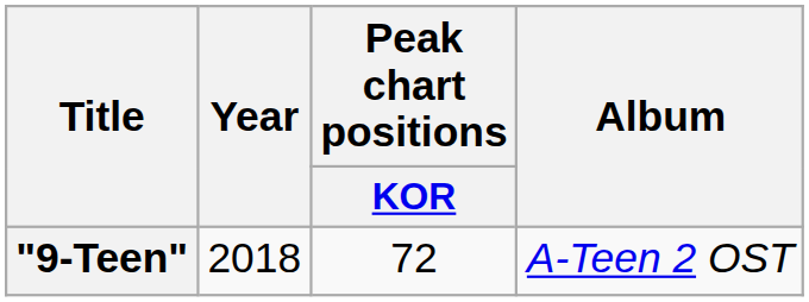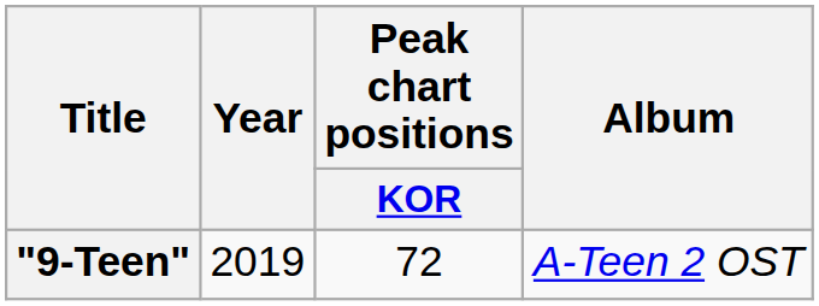"9-Teen" | Year: 2018 -> 2019
